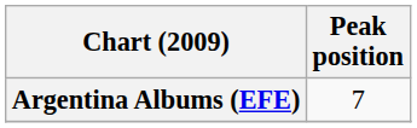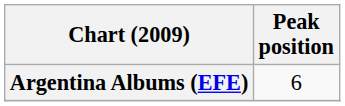Argentina Albums (EFE) | Peak position: 7 -> 6
